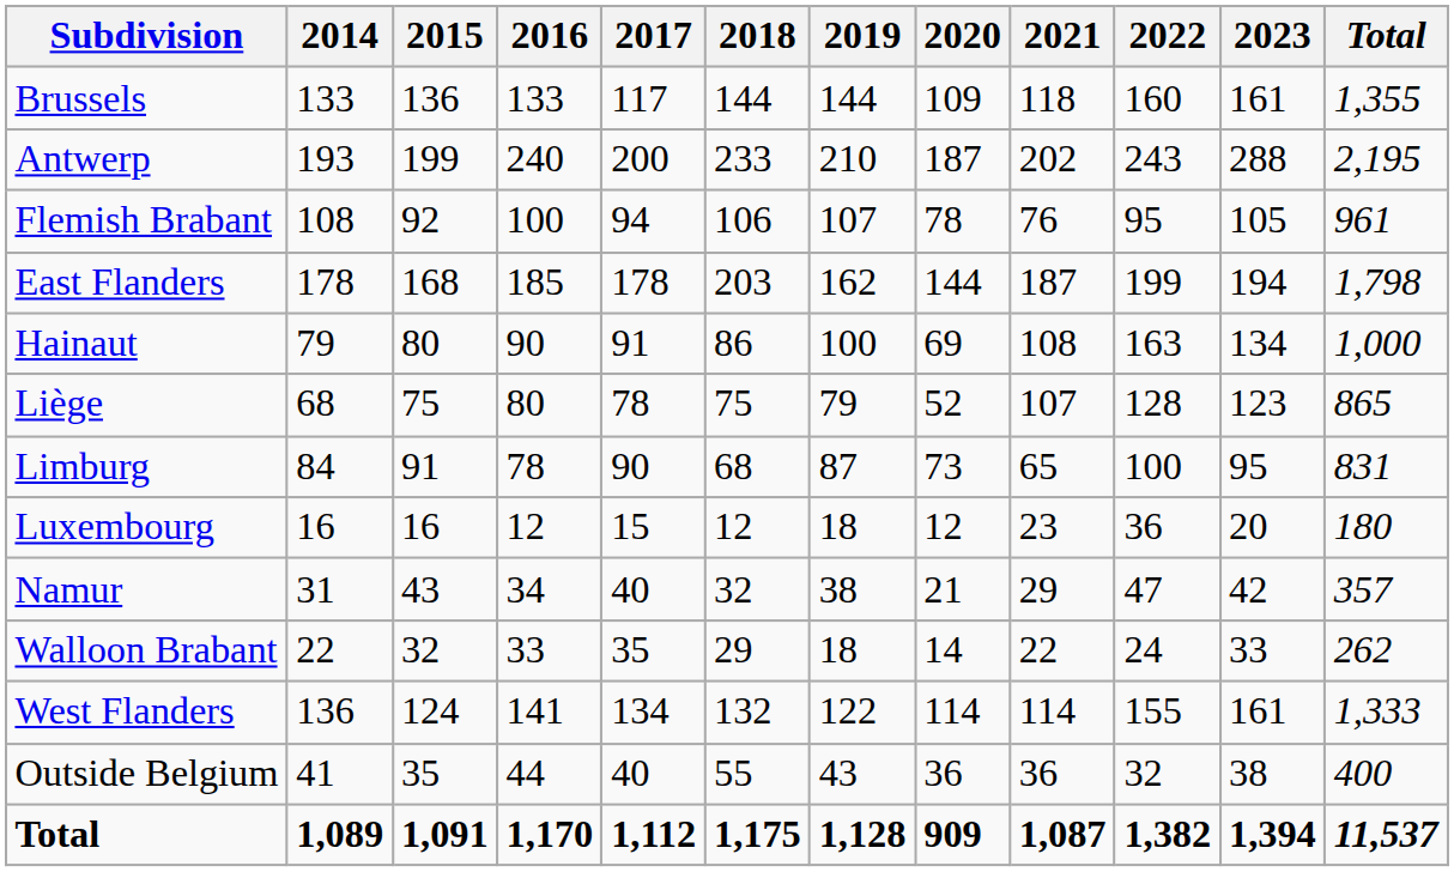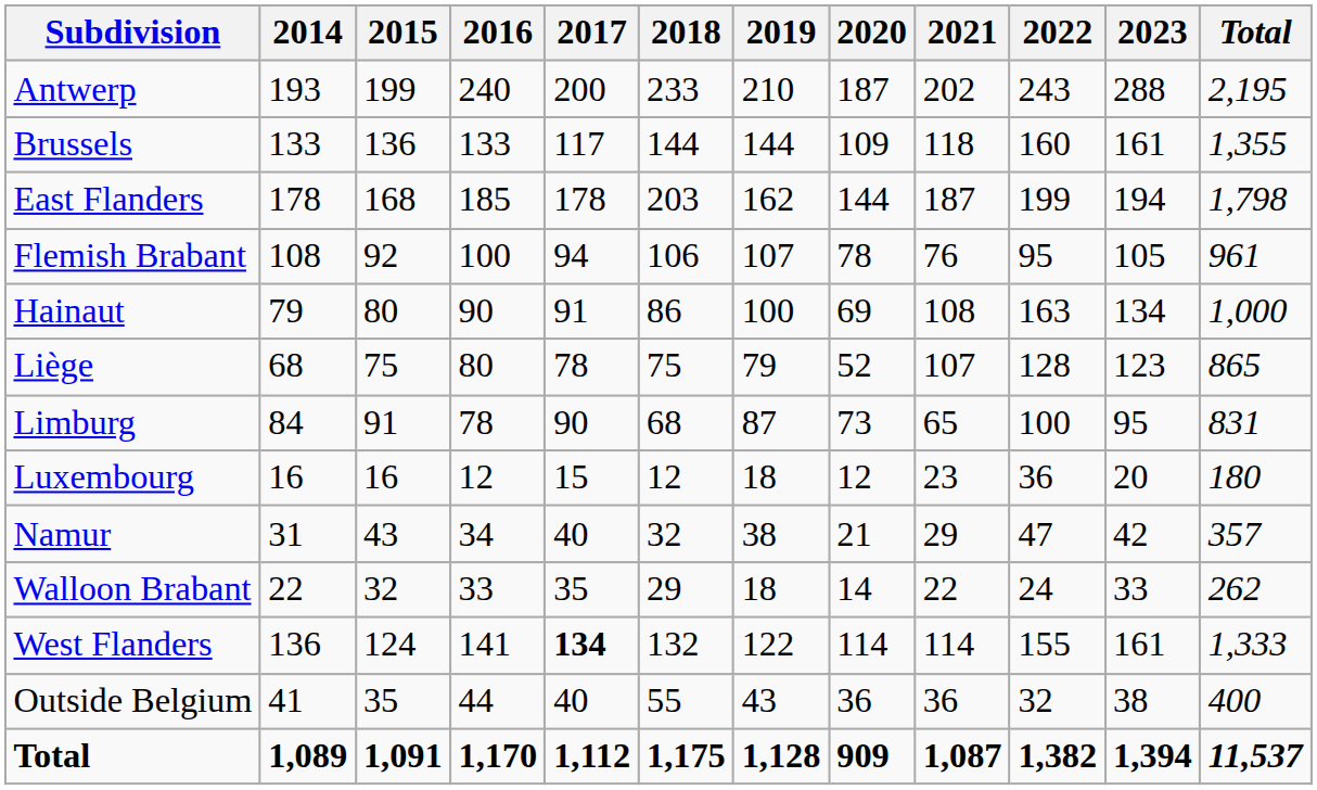rows swapped: Antwerp <-> Brussels
rows swapped: East Flanders <-> Flemish Brabant
West Flanders | 2017: normal -> bold
